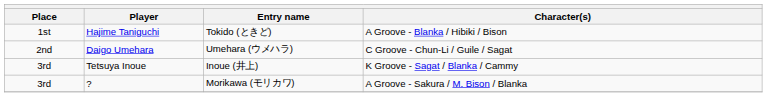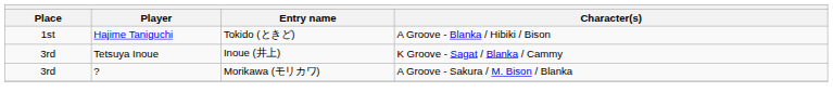- row: 2nd | Daigo Umehara | Umehara (ウメハラ) | C Groove - Chun-Li / Guile / Sagat
